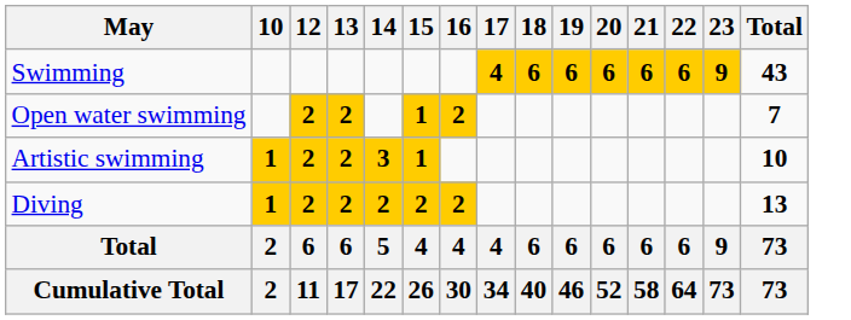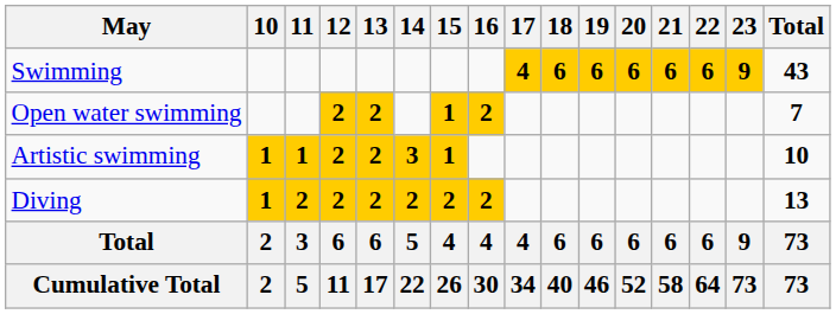+ column: 11 | 1 | 2 | 3 | 5
